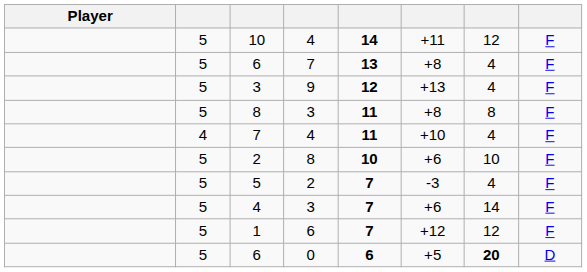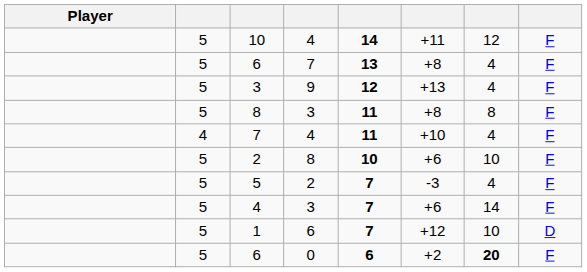1 | column 7: 12 -> 10
1 | column 8: F -> D
6 / 0 | column 6: +5 -> +2
6 / 0 | column 8: D -> F
